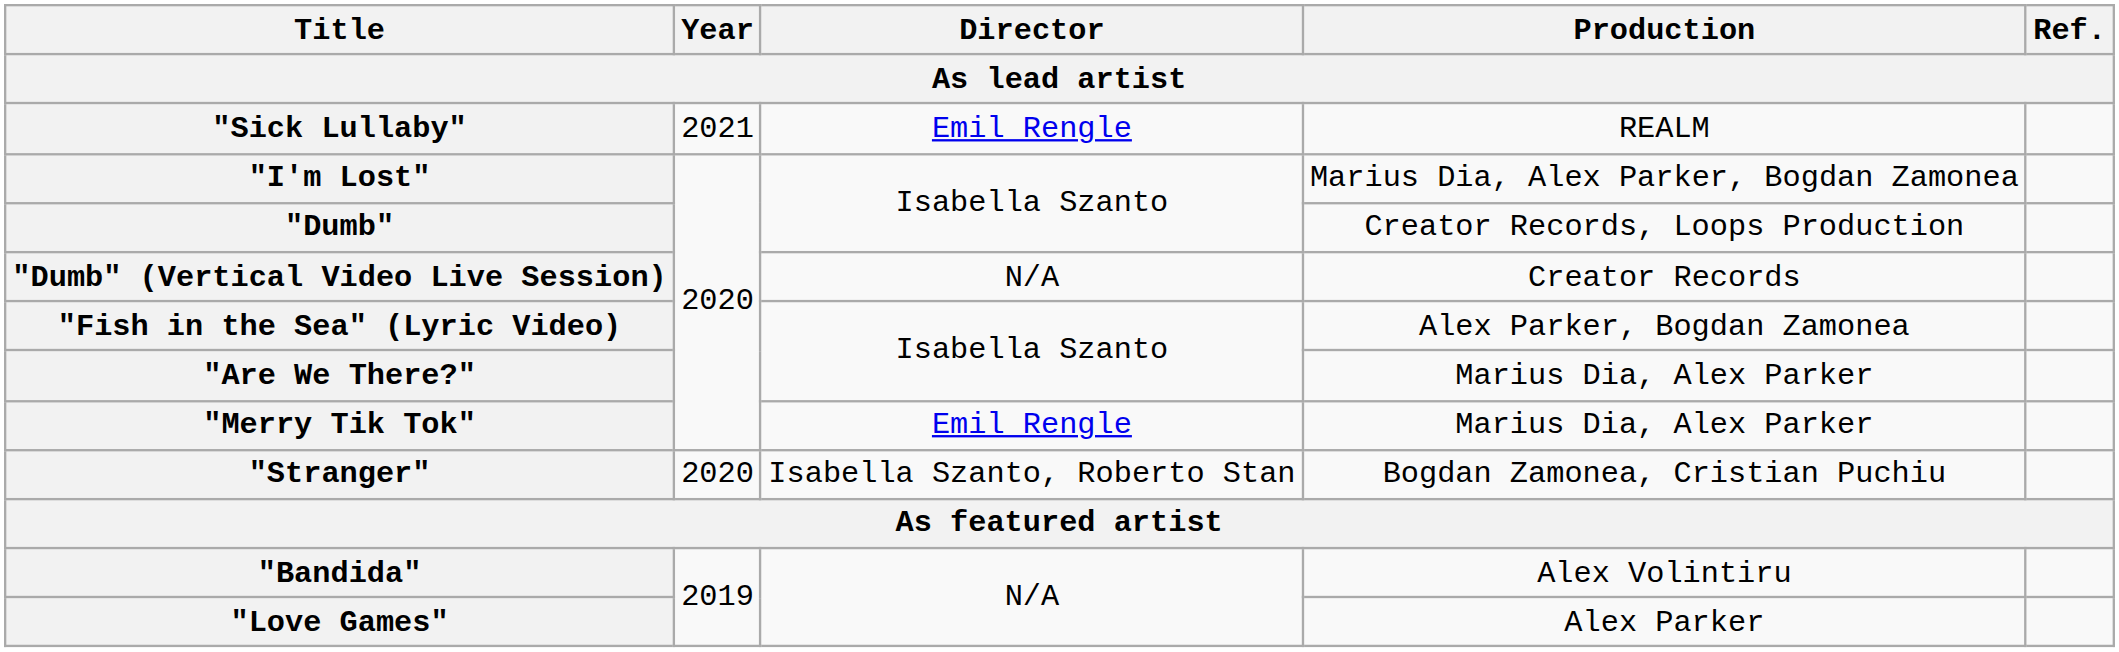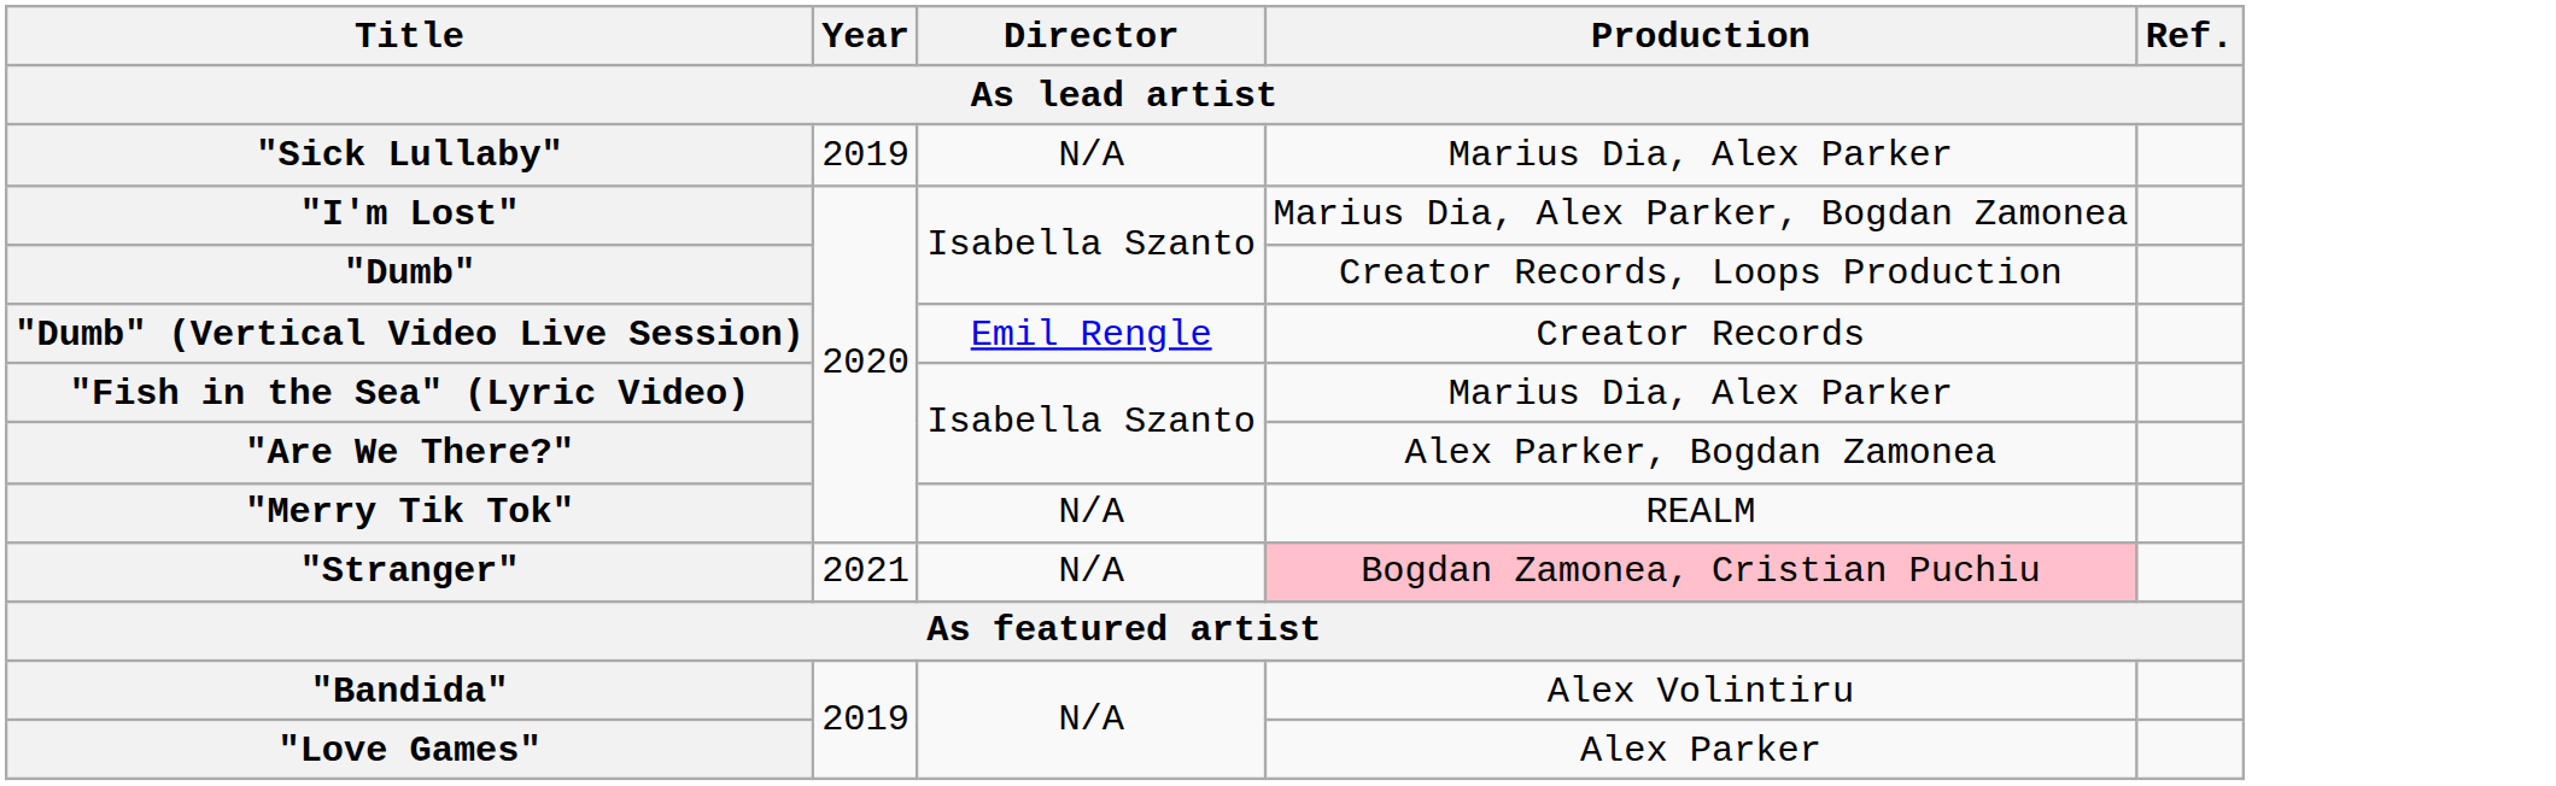"Sick Lullaby" | Year: 2021 -> 2019
"Sick Lullaby" | Director: Emil Rengle -> N/A
"Sick Lullaby" | Production: REALM -> Marius Dia, Alex Parker
"Dumb" (Vertical Video Live Session) | Director: N/A -> Emil Rengle
"Fish in the Sea" (Lyric Video) | Production: Alex Parker, Bogdan Zamonea -> Marius Dia, Alex Parker
"Are We There?" | Production: Marius Dia, Alex Parker -> Alex Parker, Bogdan Zamonea
"Merry Tik Tok" | Director: Emil Rengle -> N/A
"Merry Tik Tok" | Production: Marius Dia, Alex Parker -> REALM
"Stranger" | Year: 2020 -> 2021
"Stranger" | Director: Isabella Szanto, Roberto Stan -> N/A
"Stranger" | Production: no background -> pink background
